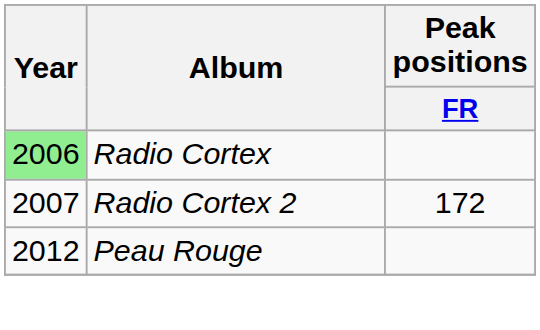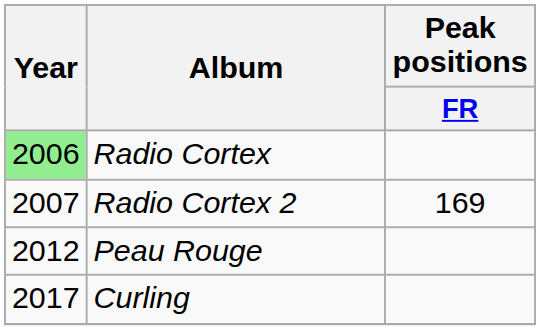Radio Cortex 2 | Peak positions / FR: 172 -> 169
+ row: 2017 | Curling
